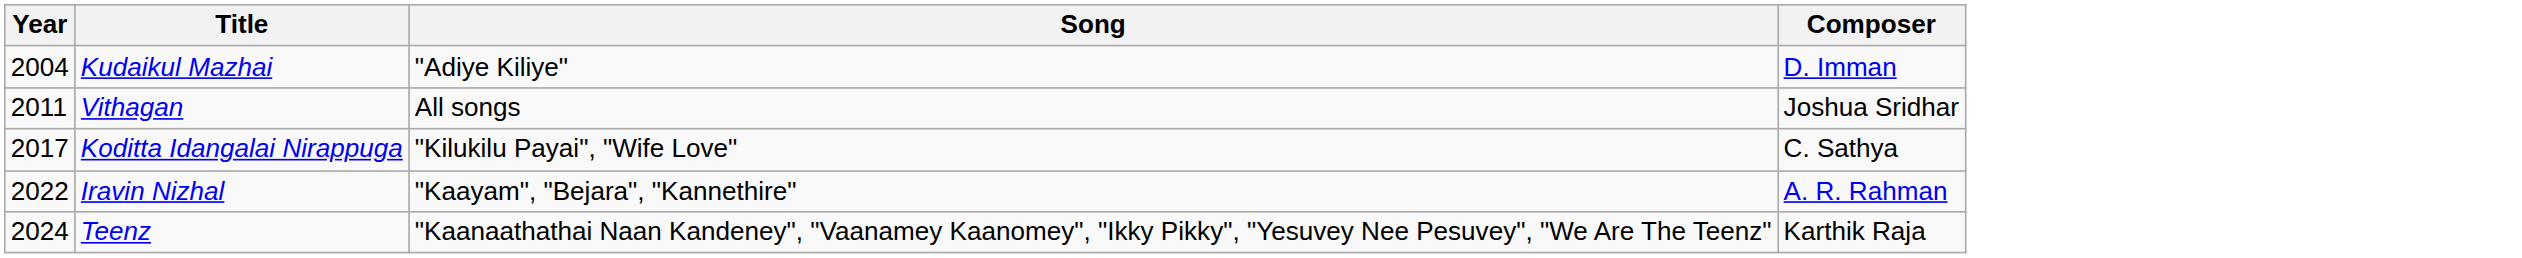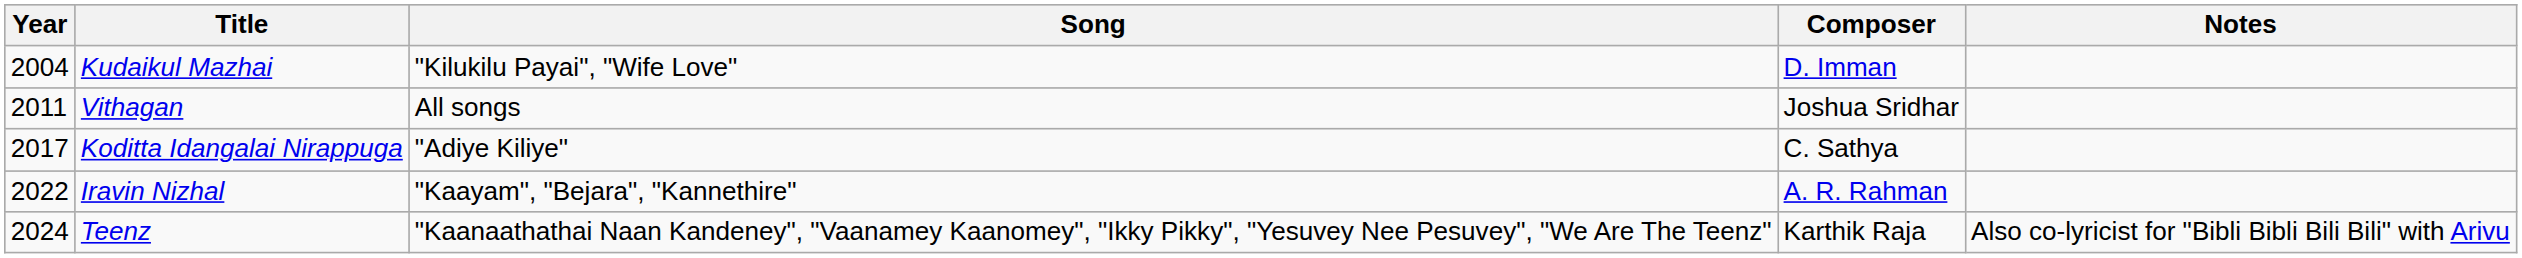+ column: Notes | Also co-lyricist for "Bibli Bibli Bili Bili" with Arivu
Kudaikul Mazhai | Song: "Adiye Kiliye" -> "Kilukilu Payai", "Wife Love"
Koditta Idangalai Nirappuga | Song: "Kilukilu Payai", "Wife Love" -> "Adiye Kiliye"
